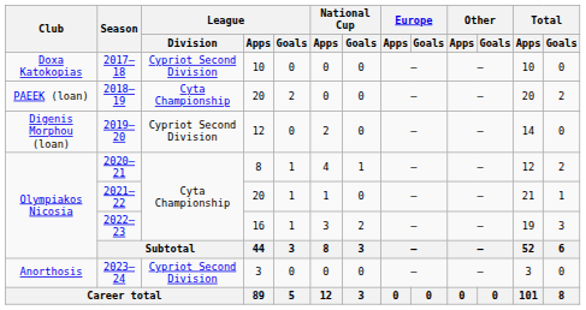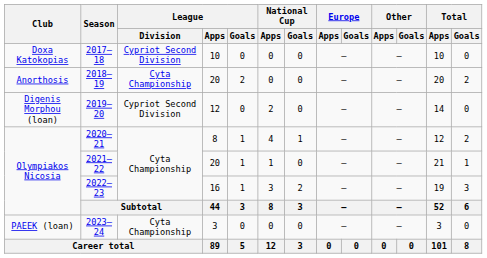2018–19 | Club: PAEEK (loan) -> Anorthosis
2023–24 | Club: Anorthosis -> PAEEK (loan)
2023–24 | League / Division: Cypriot Second Division -> Cyta Championship
